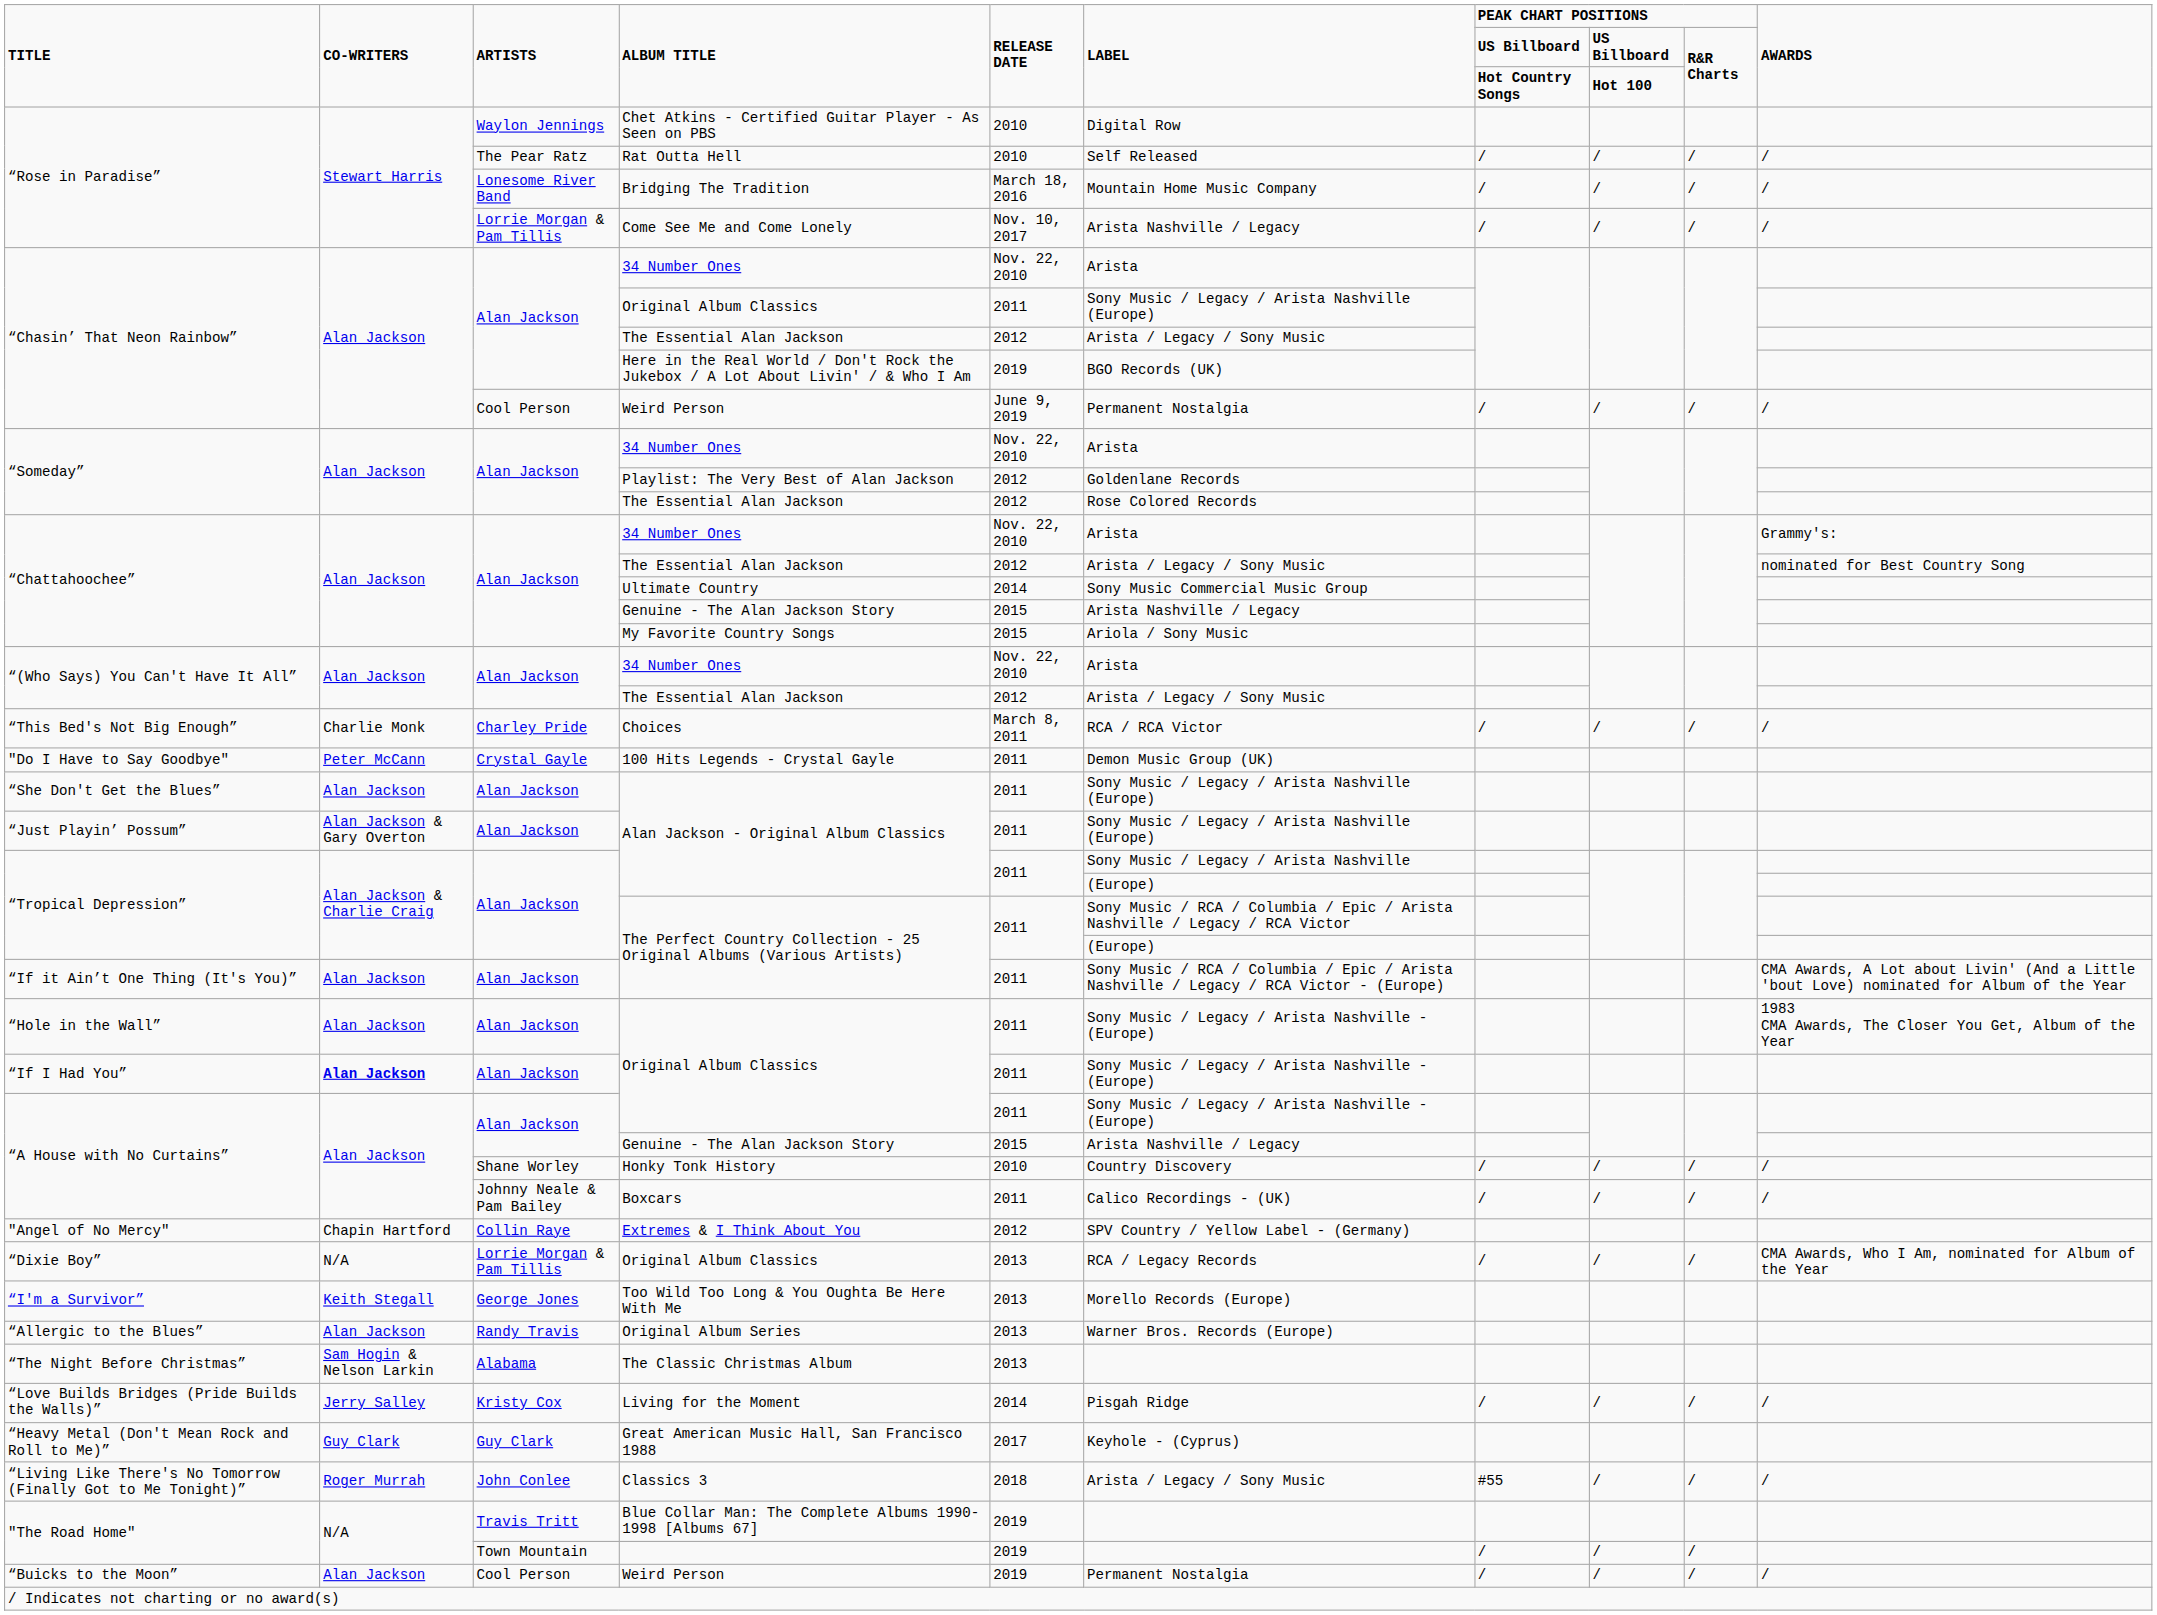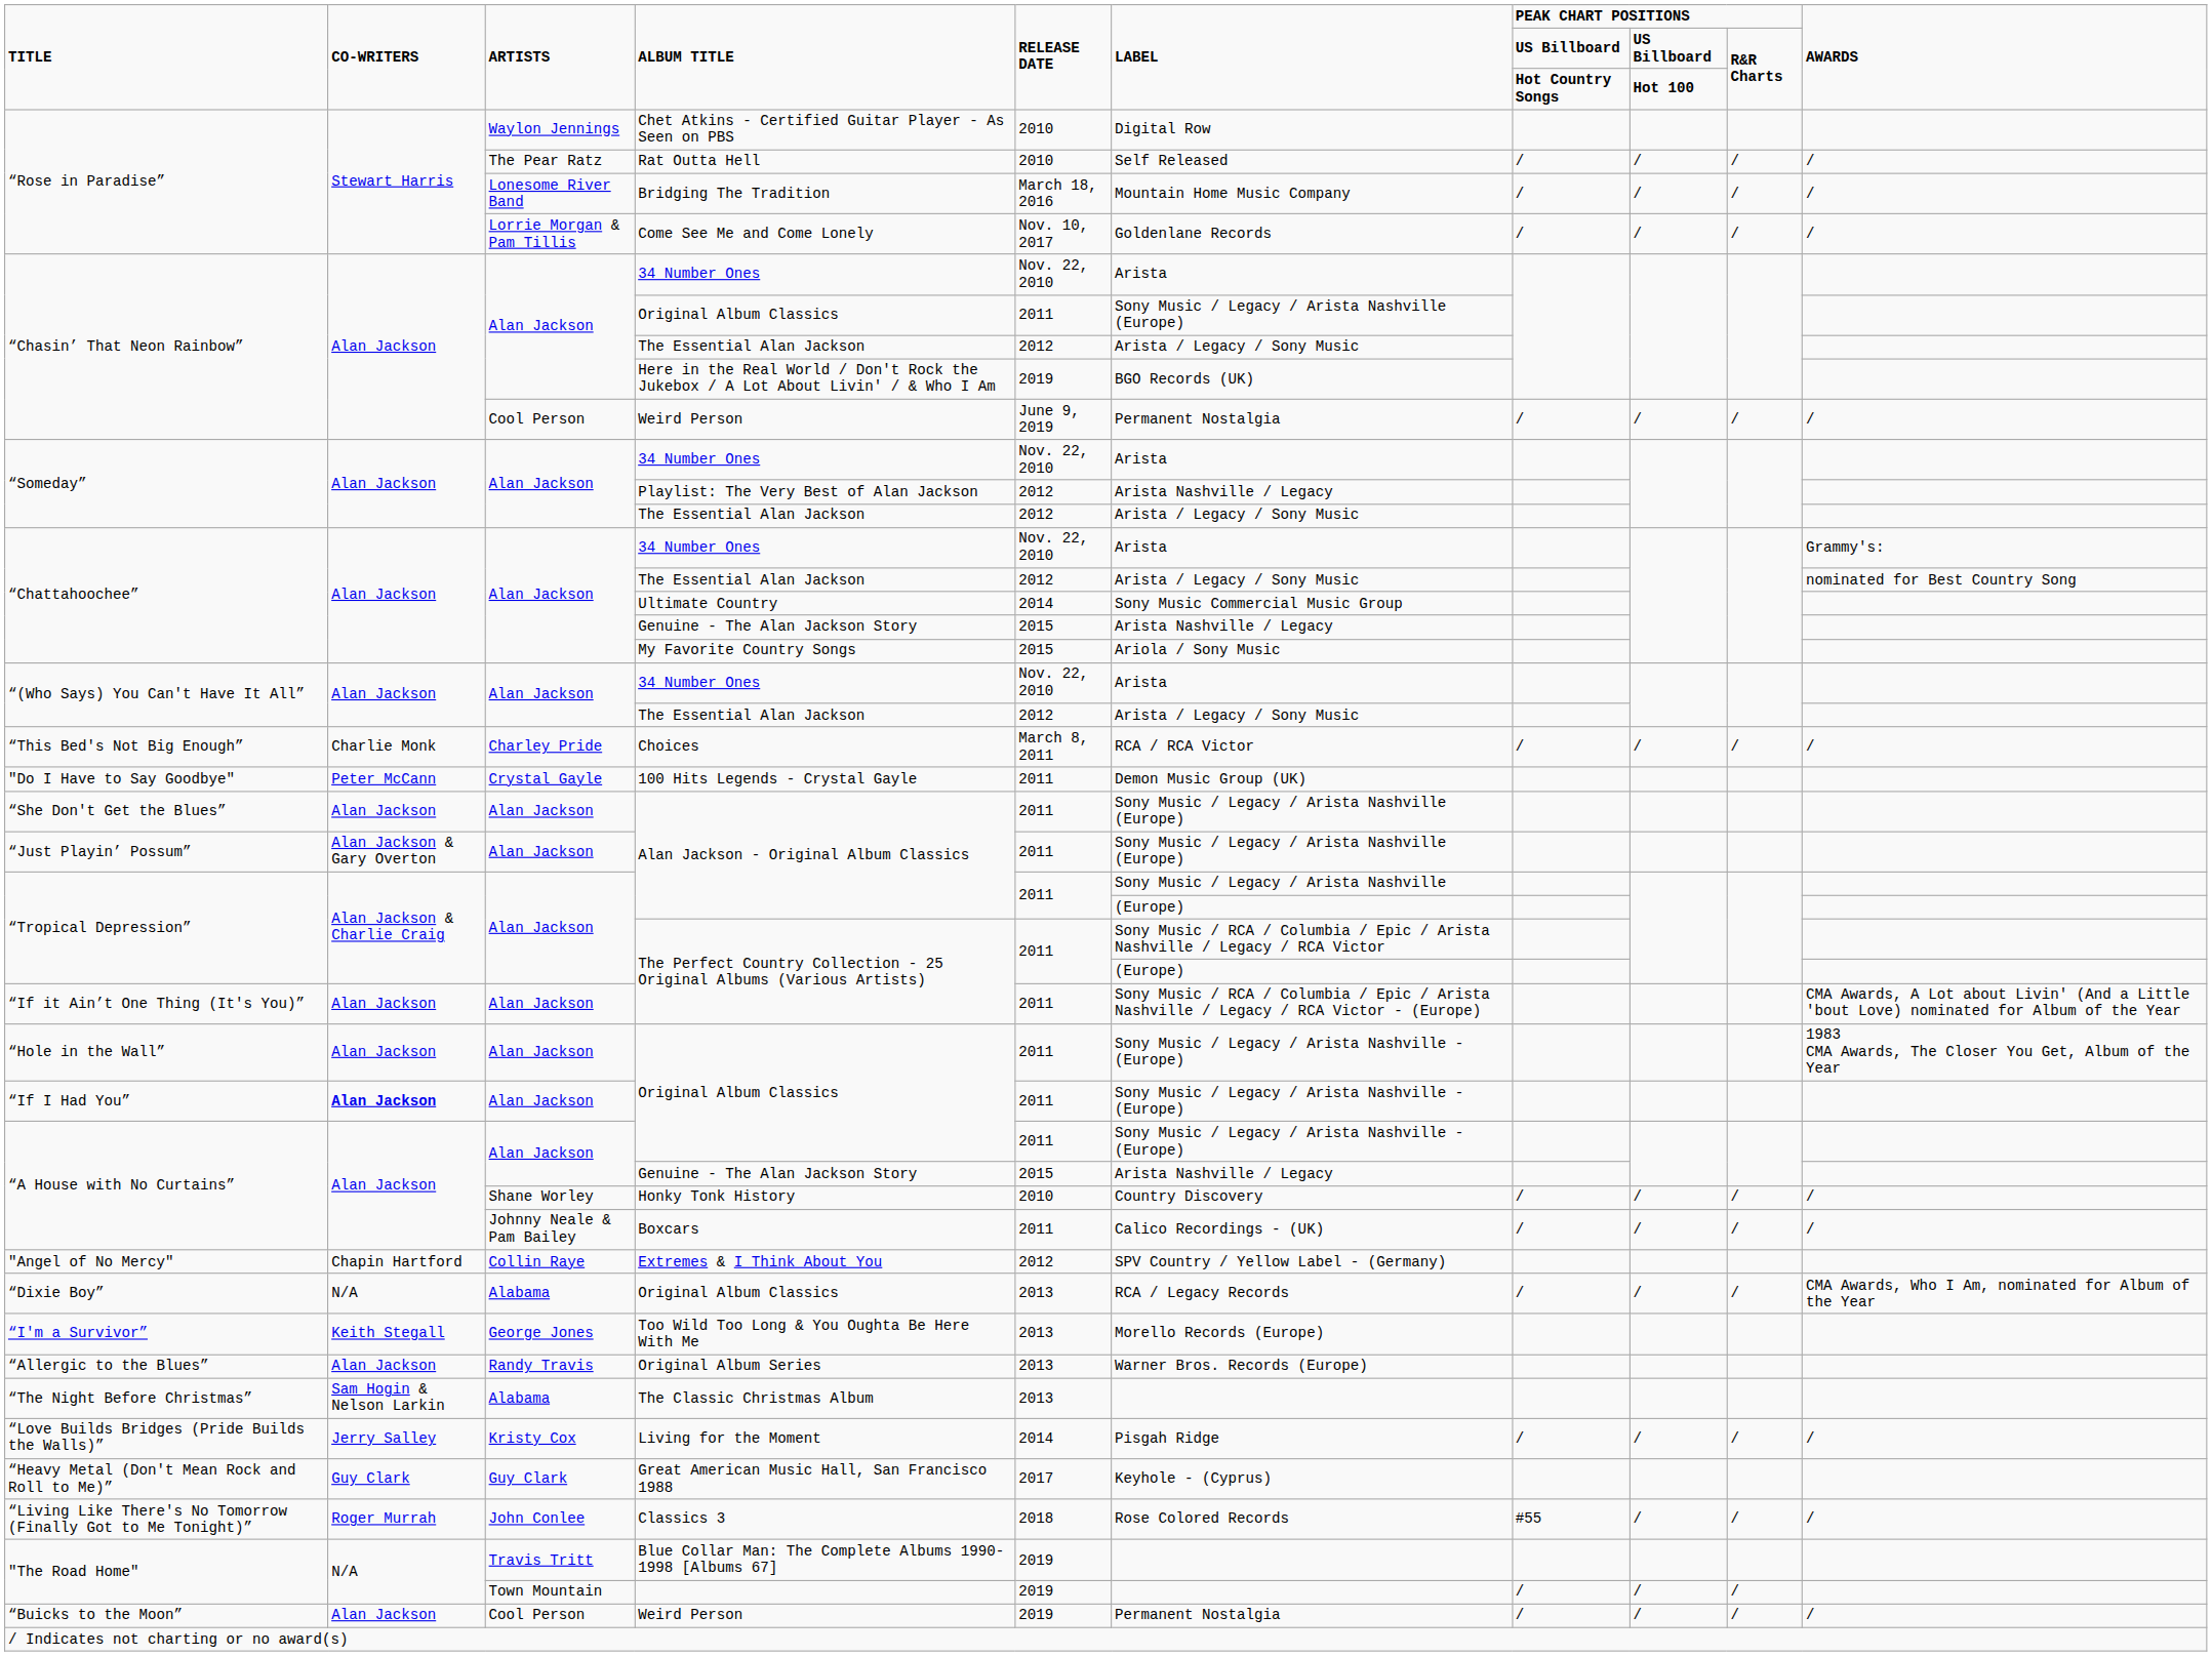Come See Me and Come Lonely | LABEL: Arista Nashville / Legacy -> Goldenlane Records
Playlist: The Very Best of Alan Jackson | LABEL: Goldenlane Records -> Arista Nashville / Legacy
“Someday” / The Essential Alan Jackson | LABEL: Rose Colored Records -> Arista / Legacy / Sony Music
“Dixie Boy” / Original Album Classics | ARTISTS: Lorrie Morgan & Pam Tillis -> Alabama
Classics 3 | LABEL: Arista / Legacy / Sony Music -> Rose Colored Records
